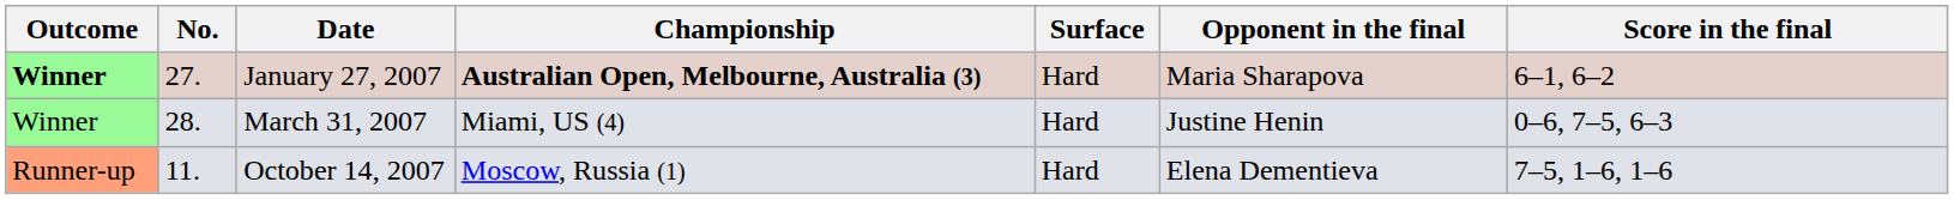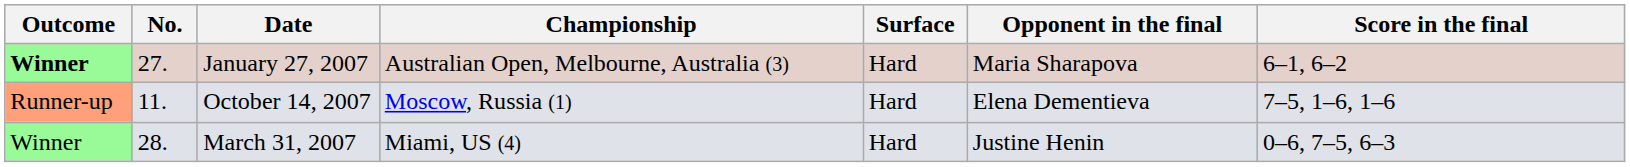January 27, 2007 | Championship: bold -> normal
rows swapped: March 31, 2007 <-> October 14, 2007
